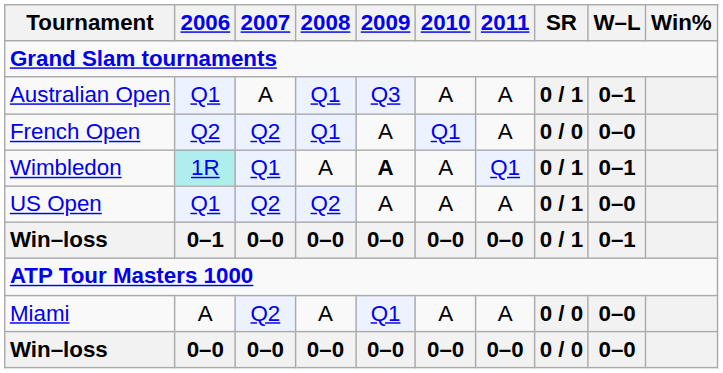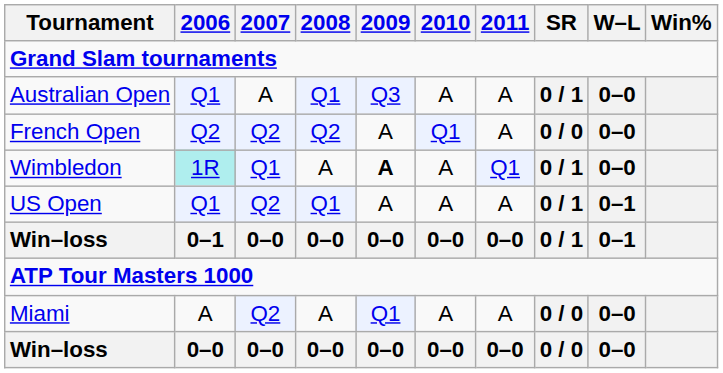Australian Open | W–L: 0–1 -> 0–0
French Open | 2008: Q1 -> Q2
Wimbledon | W–L: 0–1 -> 0–0
US Open | 2008: Q2 -> Q1
US Open | W–L: 0–0 -> 0–1
